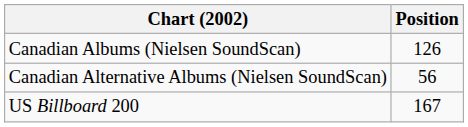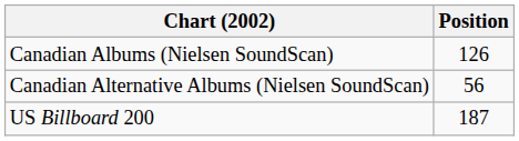US Billboard 200 | Position: 167 -> 187
